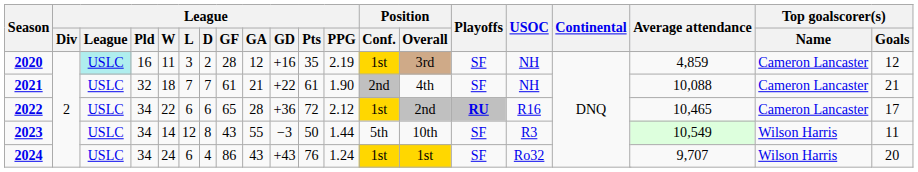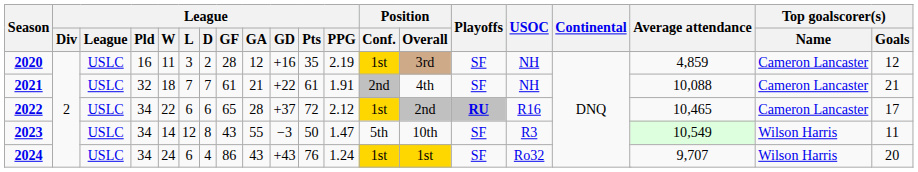2020 | League: paleturquoise background -> no background
2021 | League / PPG: 1.90 -> 1.91
2022 | League / GD: +36 -> +37
2023 | League / PPG: 1.44 -> 1.47
